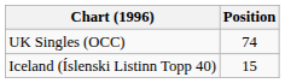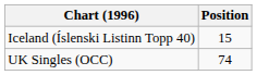rows swapped: Iceland (Íslenski Listinn Topp 40) <-> UK Singles (OCC)
